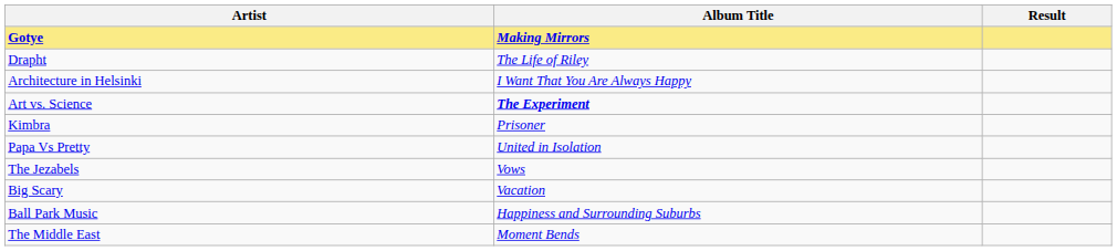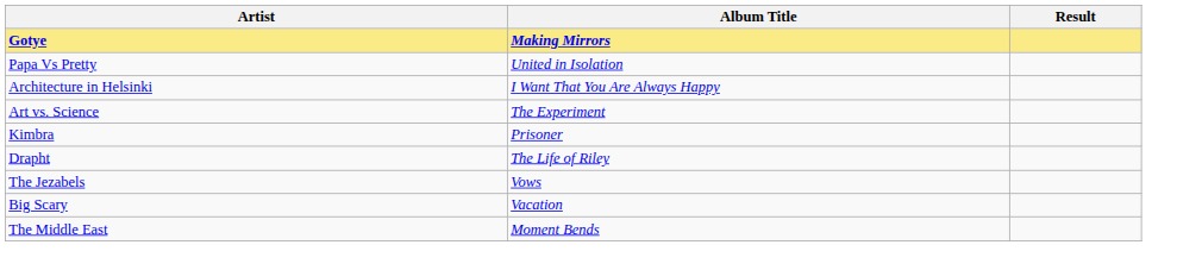rows swapped: Drapht <-> Papa Vs Pretty
Art vs. Science | Album Title: bold -> normal
- row: Ball Park Music | Happiness and Surrounding Suburbs
